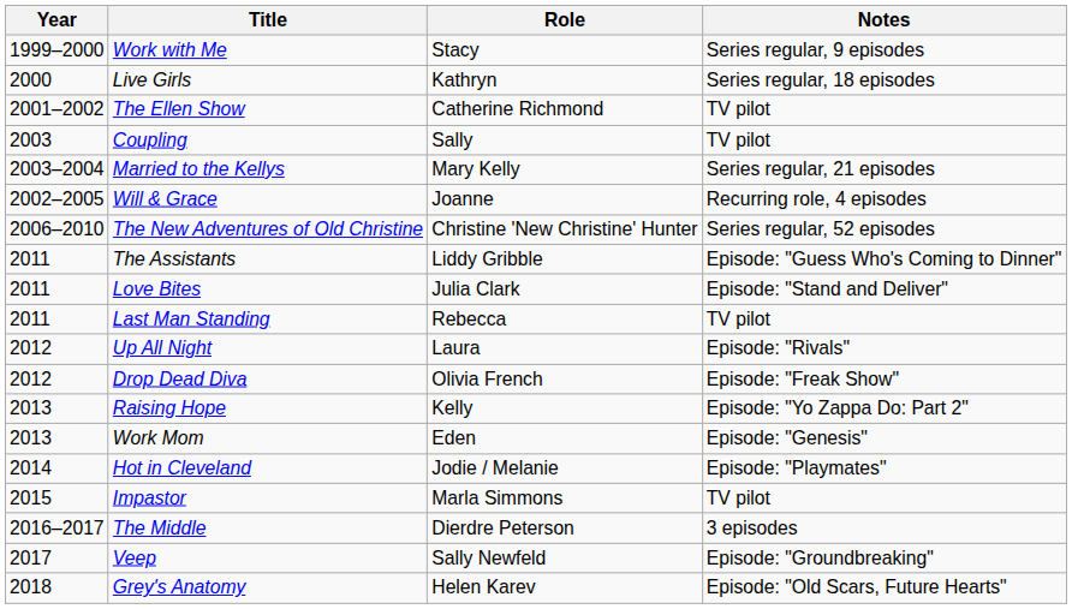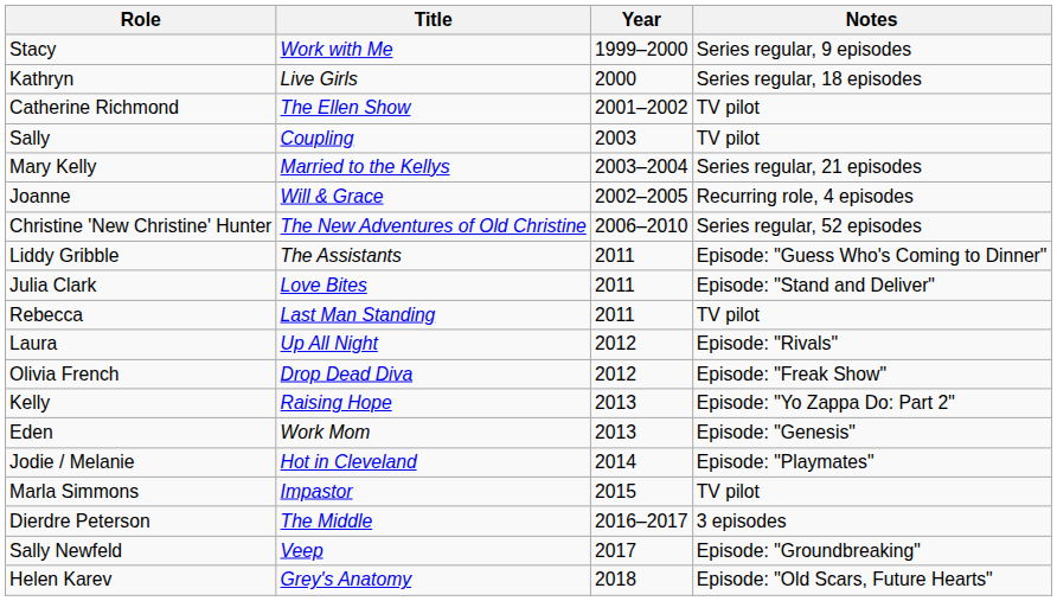columns swapped: Year <-> Role
